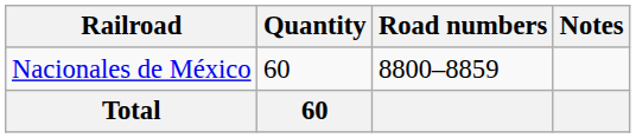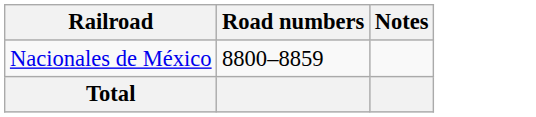- column: Quantity | 60 | 60
